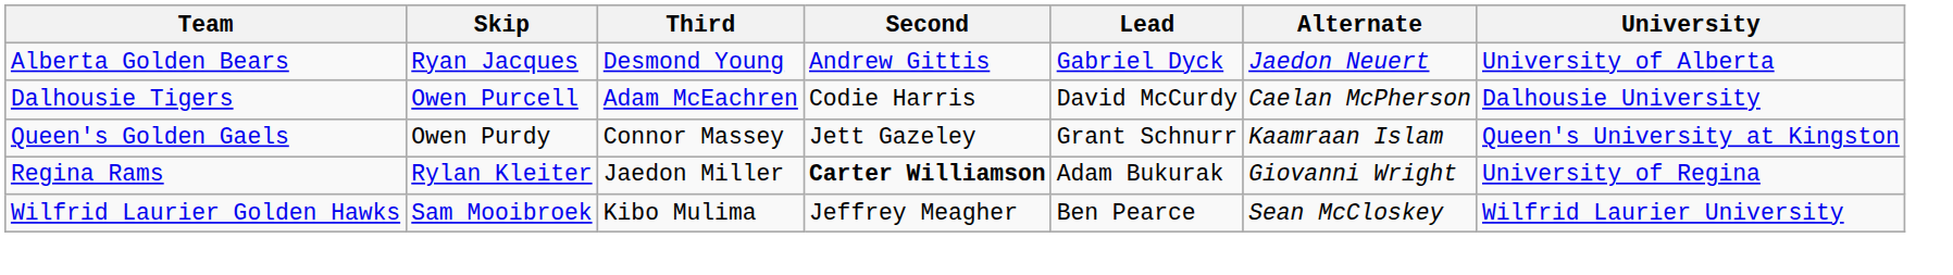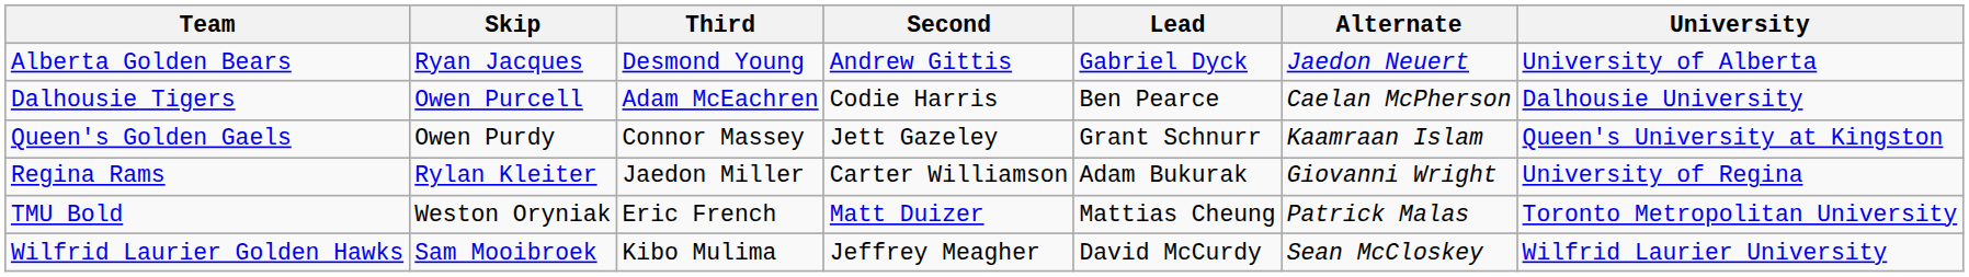Dalhousie Tigers | Lead: David McCurdy -> Ben Pearce
Regina Rams | Second: bold -> normal
+ row: TMU Bold | Weston Oryniak | Eric French | Matt Duizer | Mattias Cheung | Patrick Malas | Toronto Metropolitan University
Wilfrid Laurier Golden Hawks | Lead: Ben Pearce -> David McCurdy
